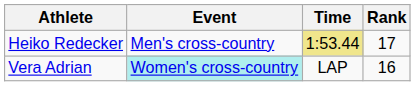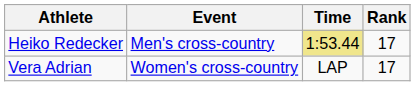Vera Adrian | Event: paleturquoise background -> no background
Vera Adrian | Rank: 16 -> 17
